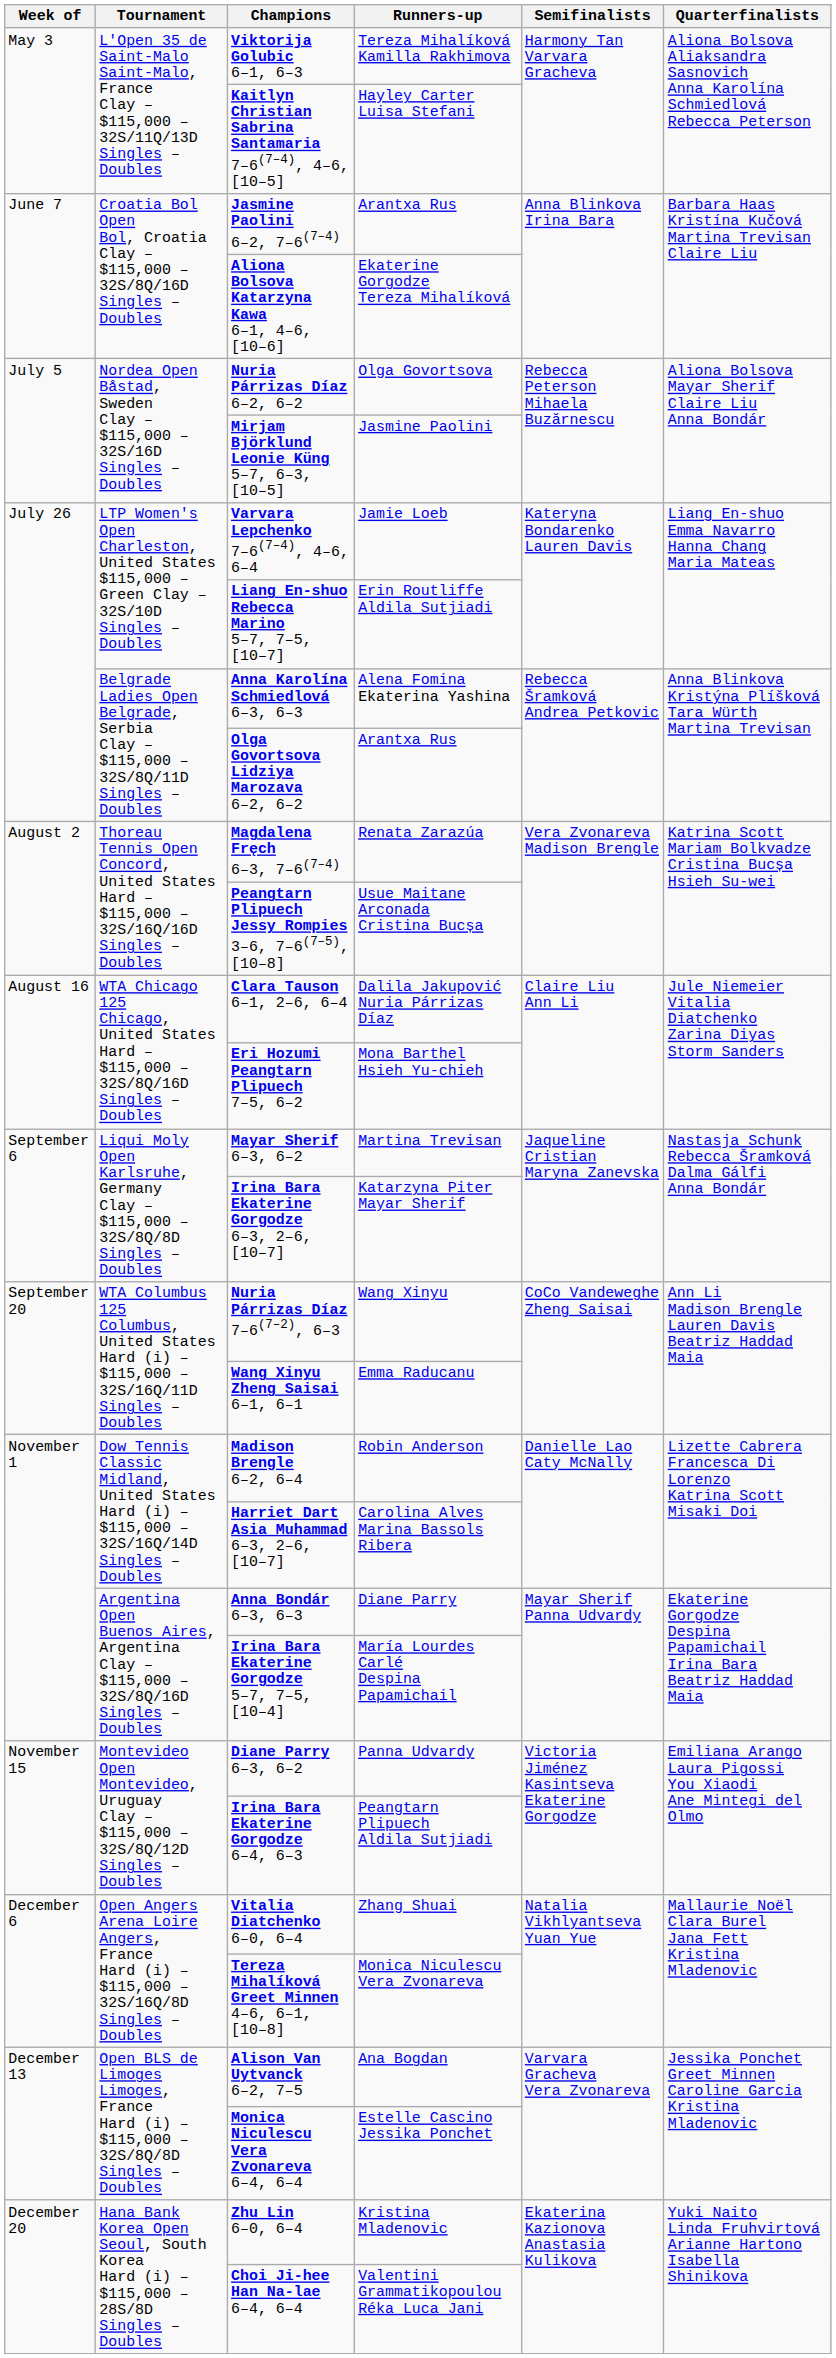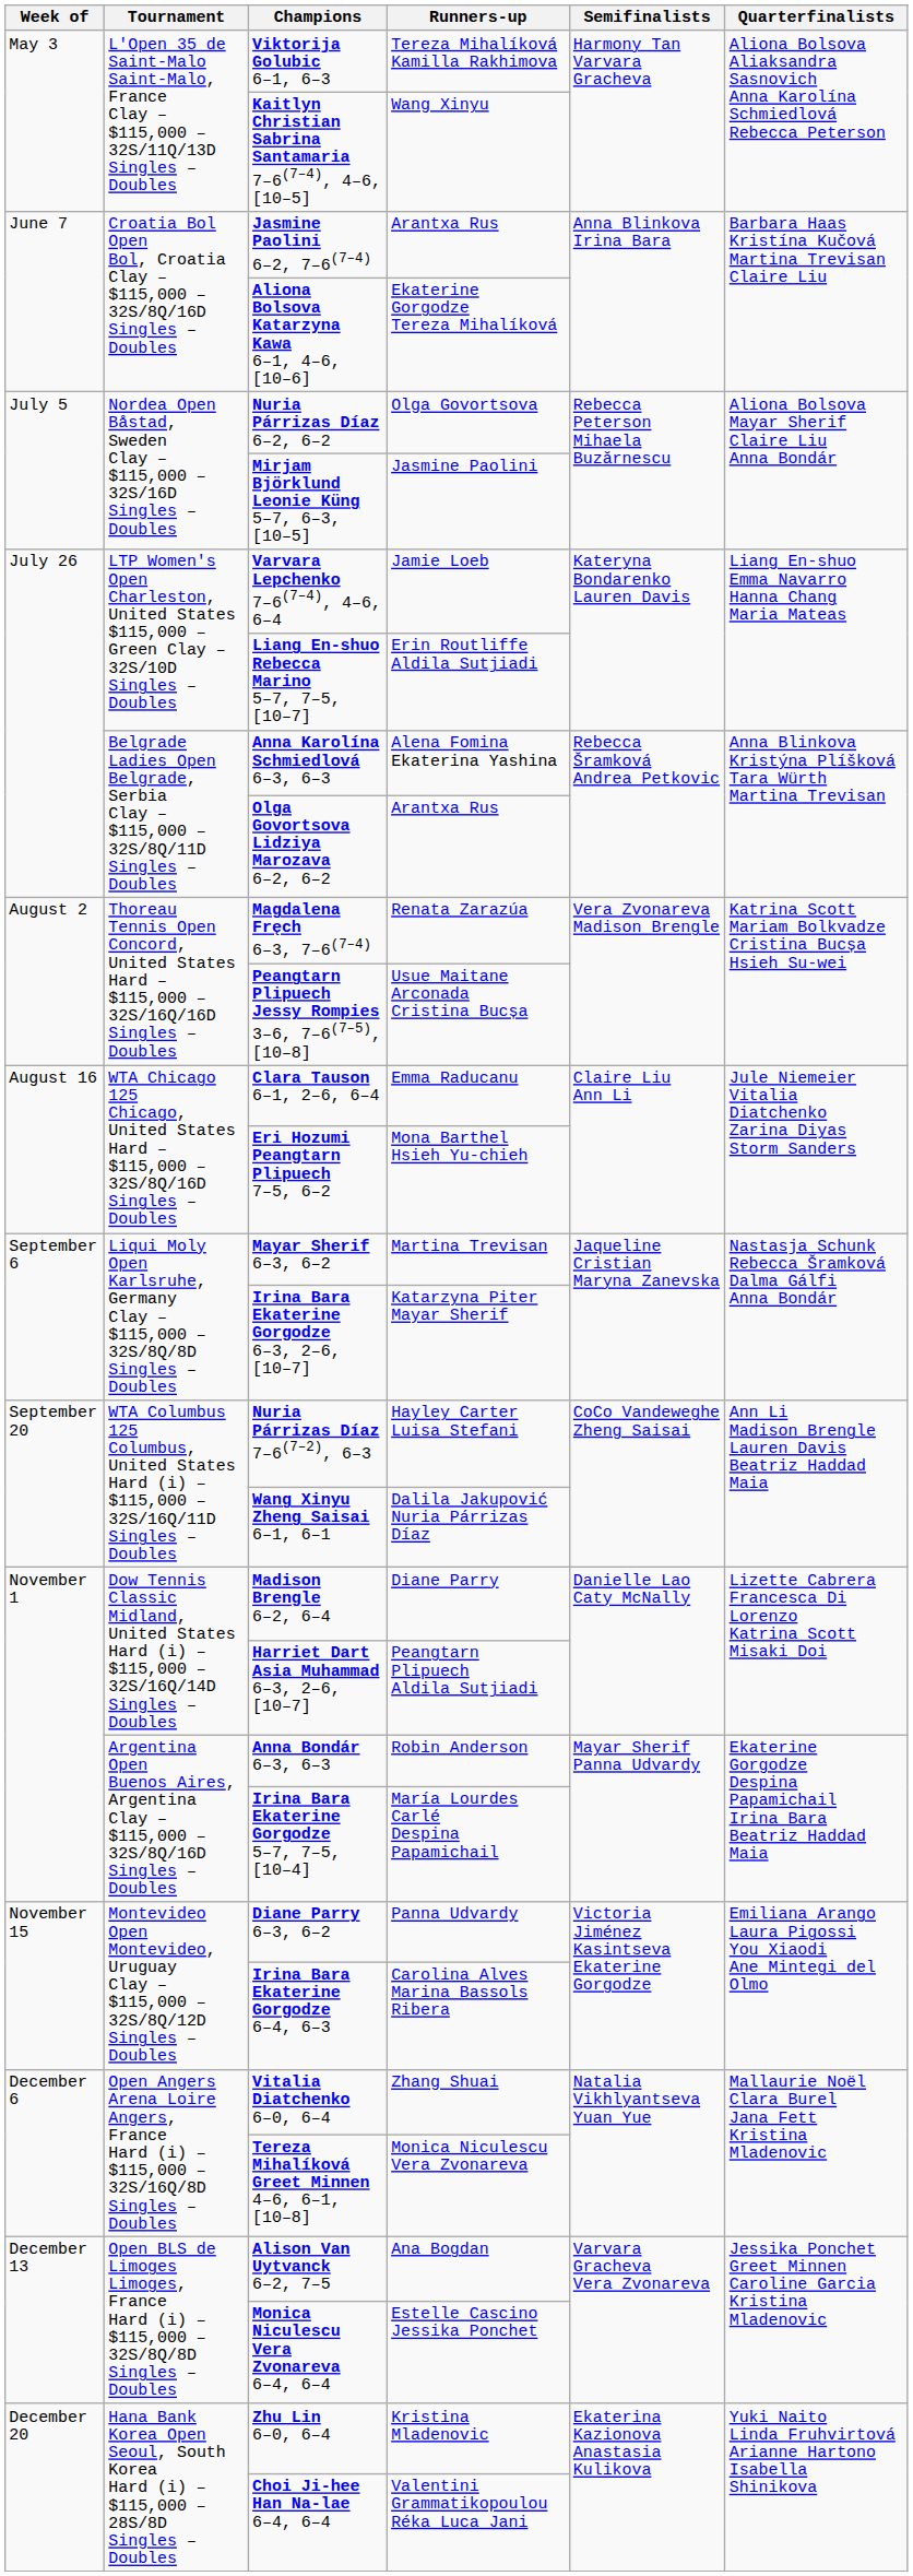Kaitlyn Christian Sabrina Santamaria 7–6(7–4), 4–6, [10–5] | Runners-up: Hayley Carter Luisa Stefani -> Wang Xinyu
Clara Tauson 6–1, 2–6, 6–4 | Runners-up: Dalila Jakupović Nuria Párrizas Díaz -> Emma Raducanu
Nuria Párrizas Díaz 7–6(7–2), 6–3 | Runners-up: Wang Xinyu -> Hayley Carter Luisa Stefani
Wang Xinyu Zheng Saisai 6–1, 6–1 | Runners-up: Emma Raducanu -> Dalila Jakupović Nuria Párrizas Díaz
Madison Brengle 6–2, 6–4 | Runners-up: Robin Anderson -> Diane Parry
Harriet Dart Asia Muhammad 6–3, 2–6, [10–7] | Runners-up: Carolina Alves Marina Bassols Ribera -> Peangtarn Plipuech Aldila Sutjiadi
Anna Bondár 6–3, 6–3 | Runners-up: Diane Parry -> Robin Anderson
Irina Bara Ekaterine Gorgodze 6–4, 6–3 | Runners-up: Peangtarn Plipuech Aldila Sutjiadi -> Carolina Alves Marina Bassols Ribera
